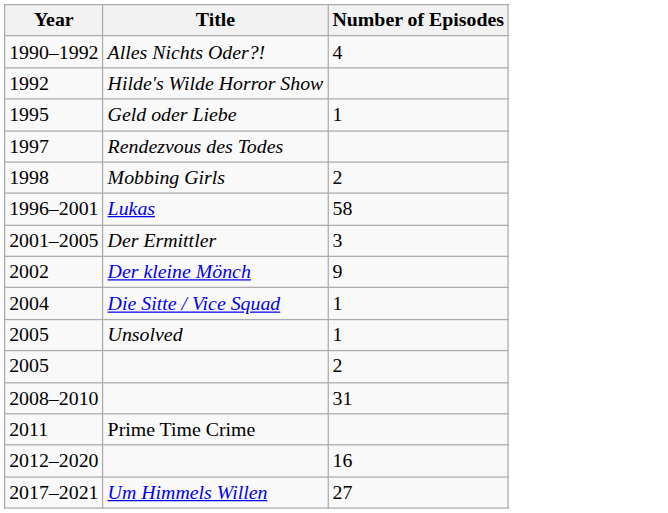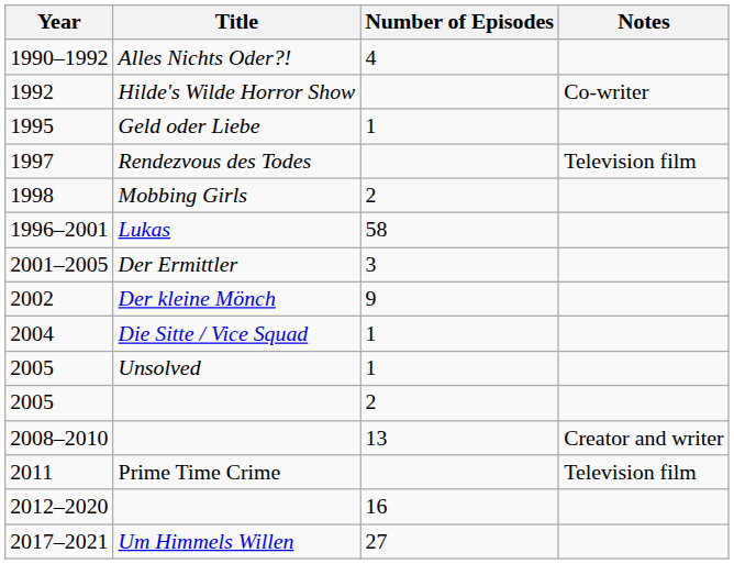+ column: Notes | Co-writer | Television film | Creator and writer | Television film
2008–2010 | Number of Episodes: 31 -> 13
